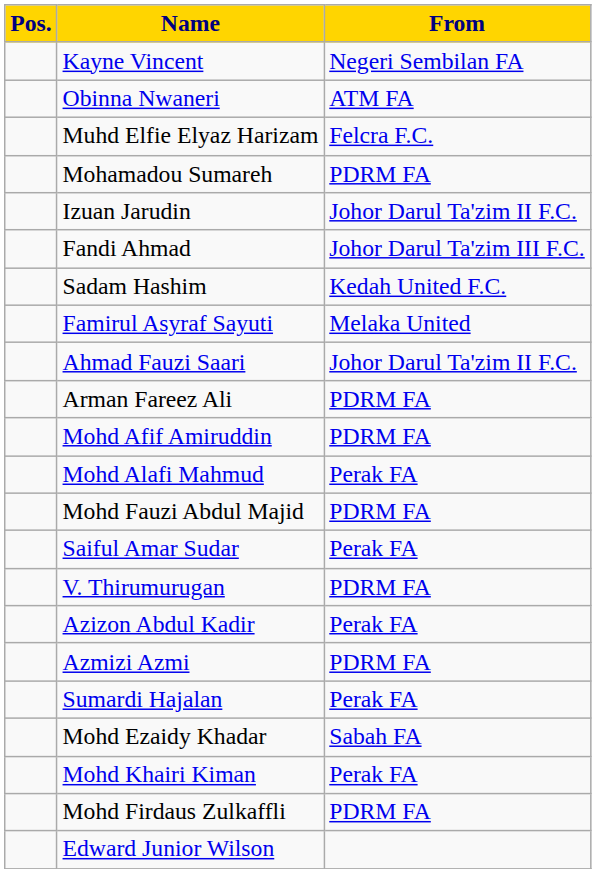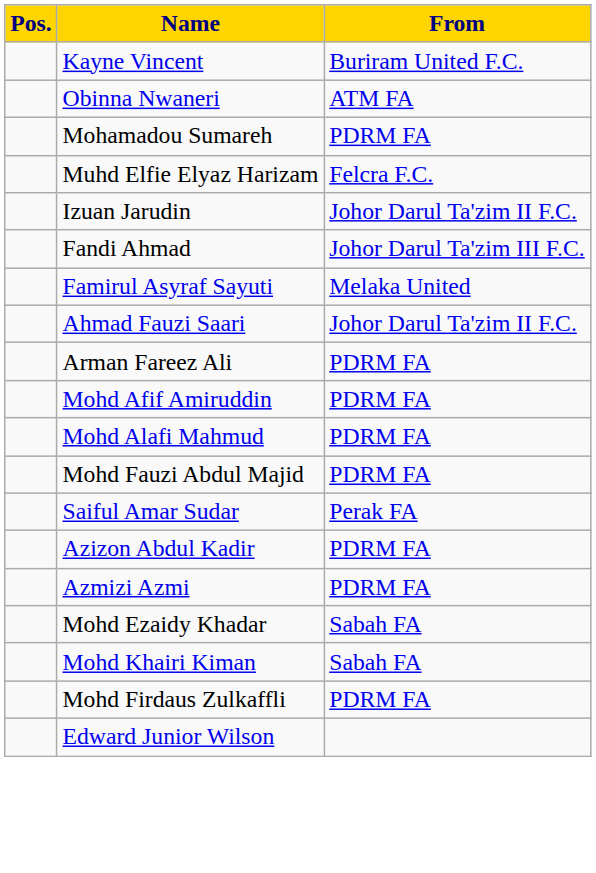Kayne Vincent | From: Negeri Sembilan FA -> Buriram United F.C.
rows swapped: Mohamadou Sumareh <-> Muhd Elfie Elyaz Harizam
- row: Sadam Hashim | Kedah United F.C.
Mohd Alafi Mahmud | From: Perak FA -> PDRM FA
- row: V. Thirumurugan | PDRM FA
Azizon Abdul Kadir | From: Perak FA -> PDRM FA
- row: Sumardi Hajalan | Perak FA
Mohd Khairi Kiman | From: Perak FA -> Sabah FA
